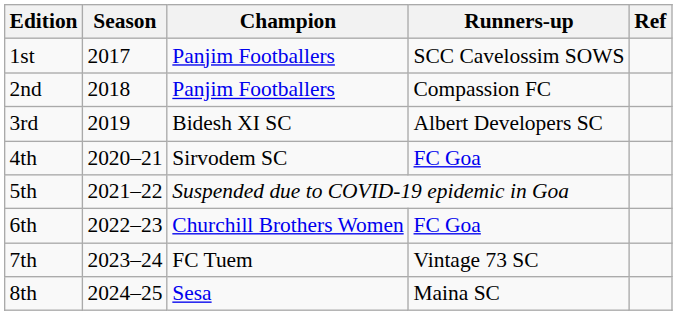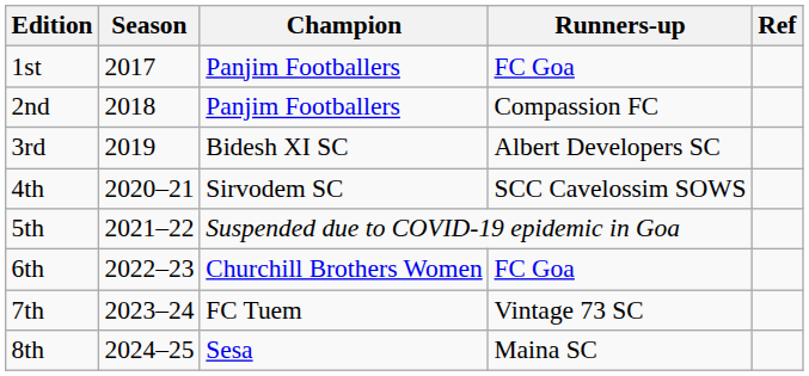1st | Runners-up: SCC Cavelossim SOWS -> FC Goa
4th | Runners-up: FC Goa -> SCC Cavelossim SOWS
